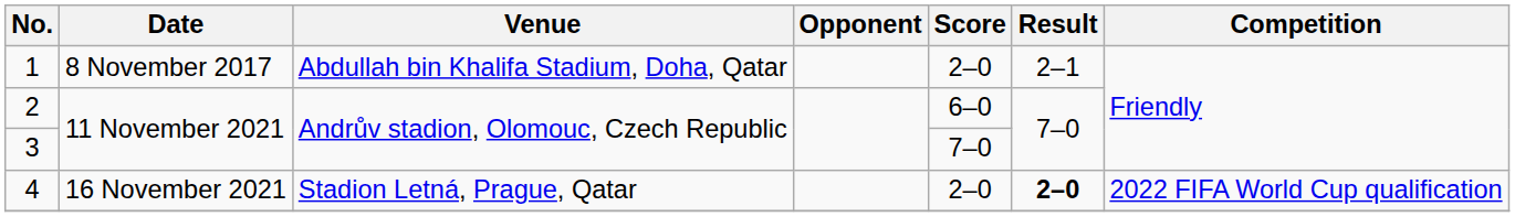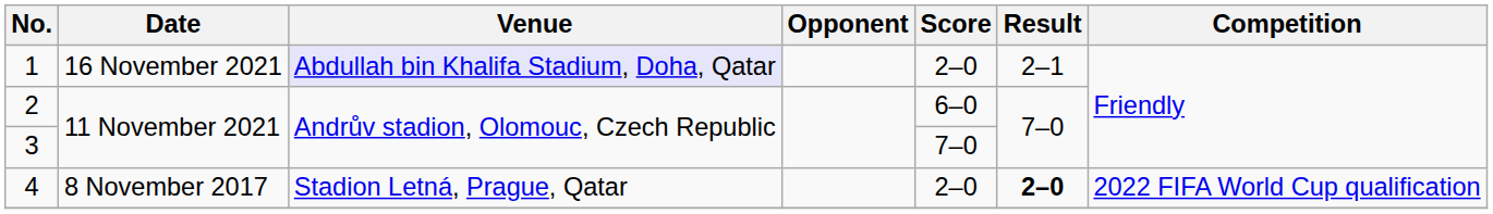1 | Date: 8 November 2017 -> 16 November 2021
1 | Venue: no background -> lavender background
4 | Date: 16 November 2021 -> 8 November 2017
